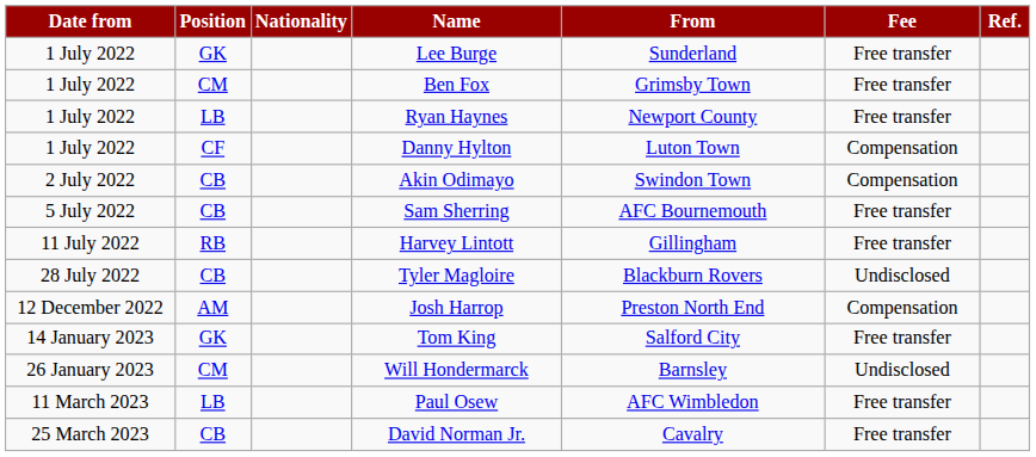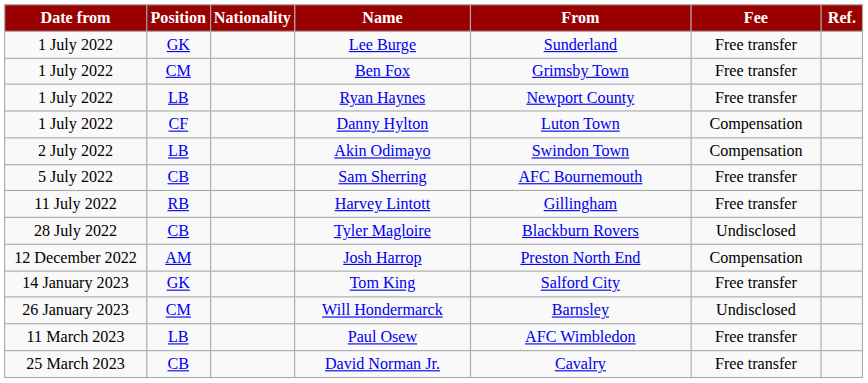Akin Odimayo | Position: CB -> LB
